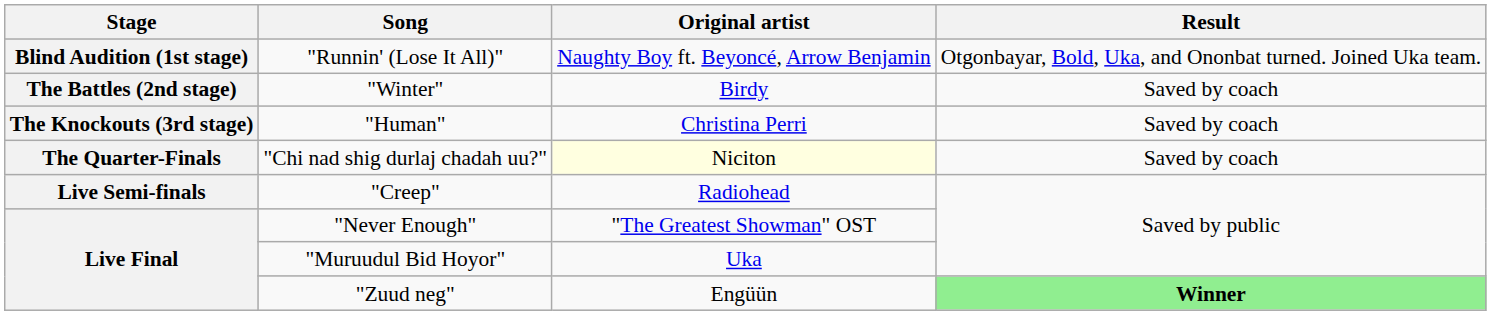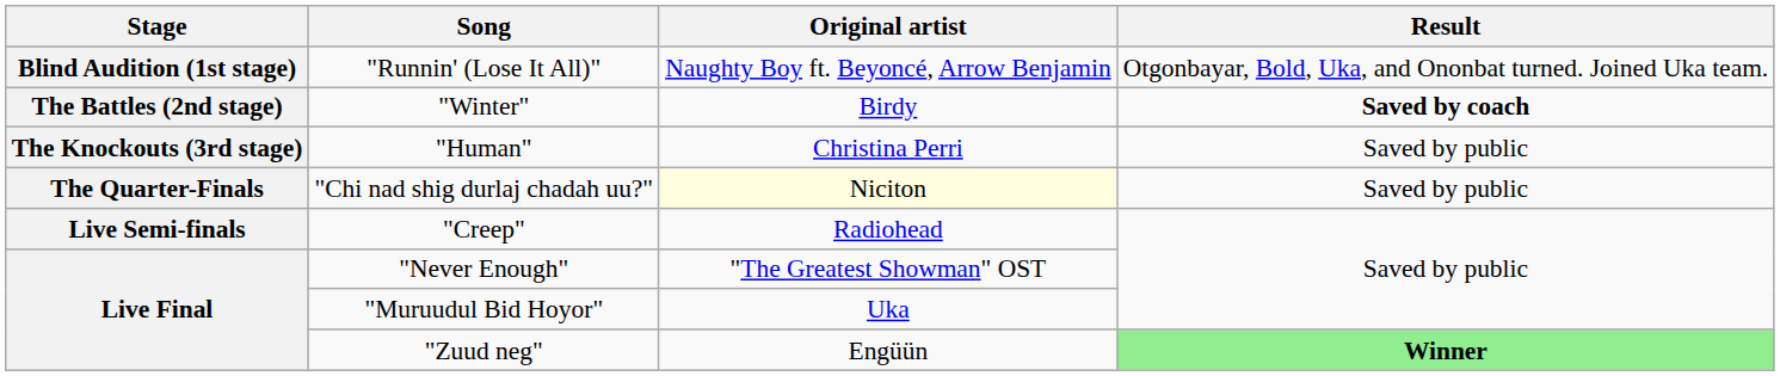"Winter" | Result: normal -> bold
"Human" | Result: Saved by coach -> Saved by public
"Chi nad shig durlaj chadah uu?" | Result: Saved by coach -> Saved by public
